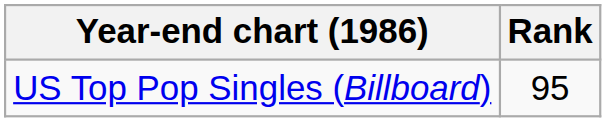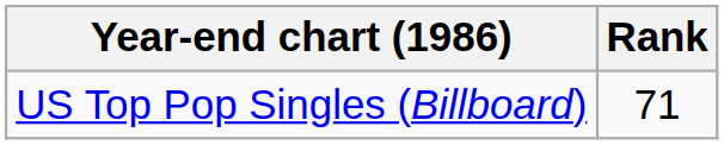US Top Pop Singles (Billboard) | Rank: 95 -> 71
